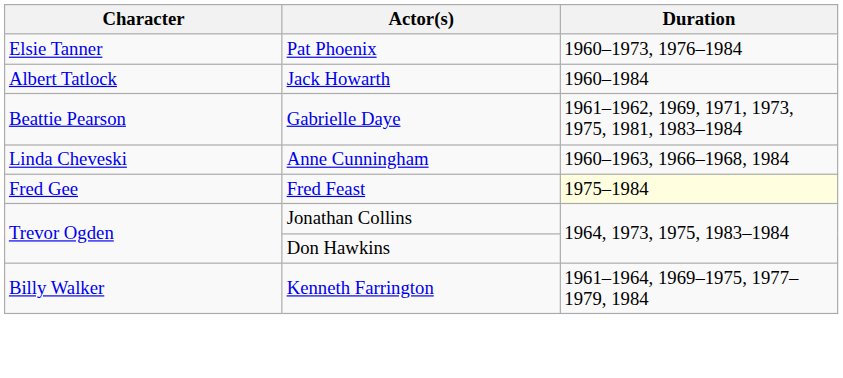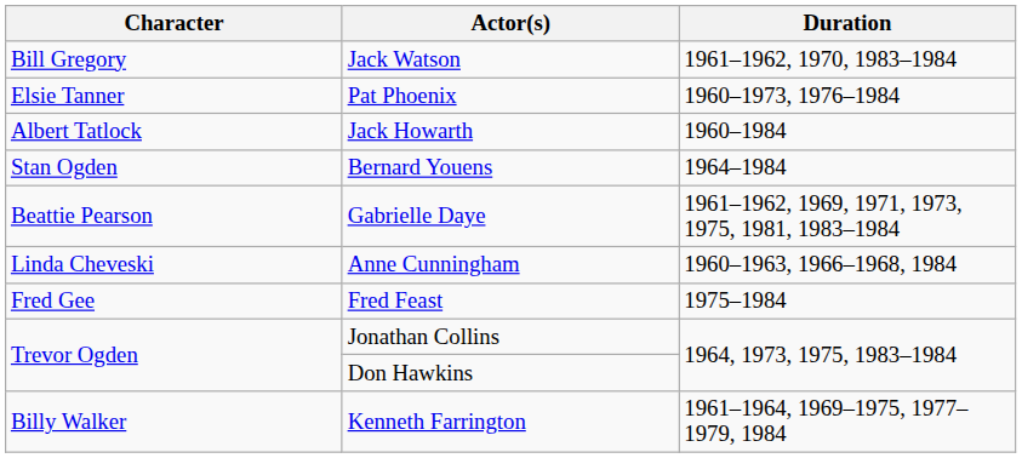+ row: Bill Gregory | Jack Watson | 1961–1962, 1970, 1983–1984
+ row: Stan Ogden | Bernard Youens | 1964–1984
Fred Feast | Duration: lightyellow background -> no background
